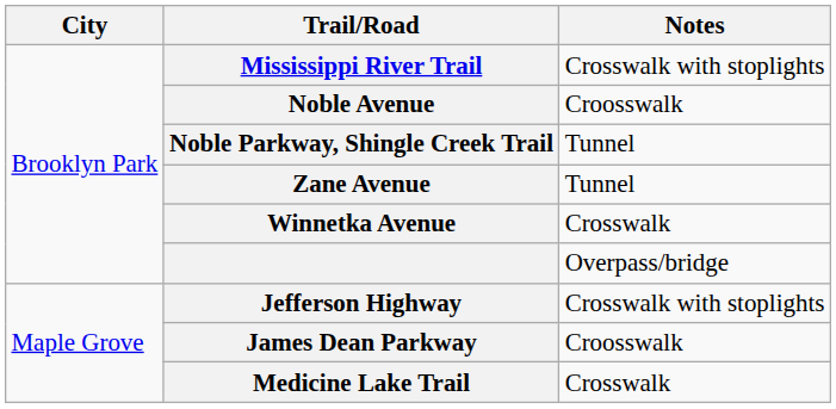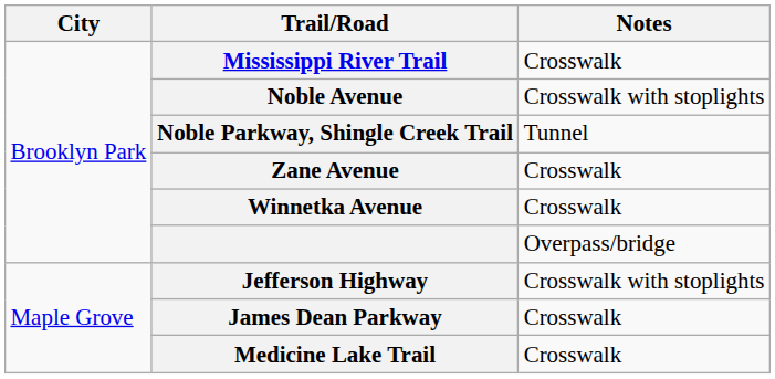Mississippi River Trail | Notes: Crosswalk with stoplights -> Crosswalk
Noble Avenue | Notes: Croosswalk -> Crosswalk with stoplights
Zane Avenue | Notes: Tunnel -> Crosswalk
James Dean Parkway | Notes: Croosswalk -> Crosswalk
